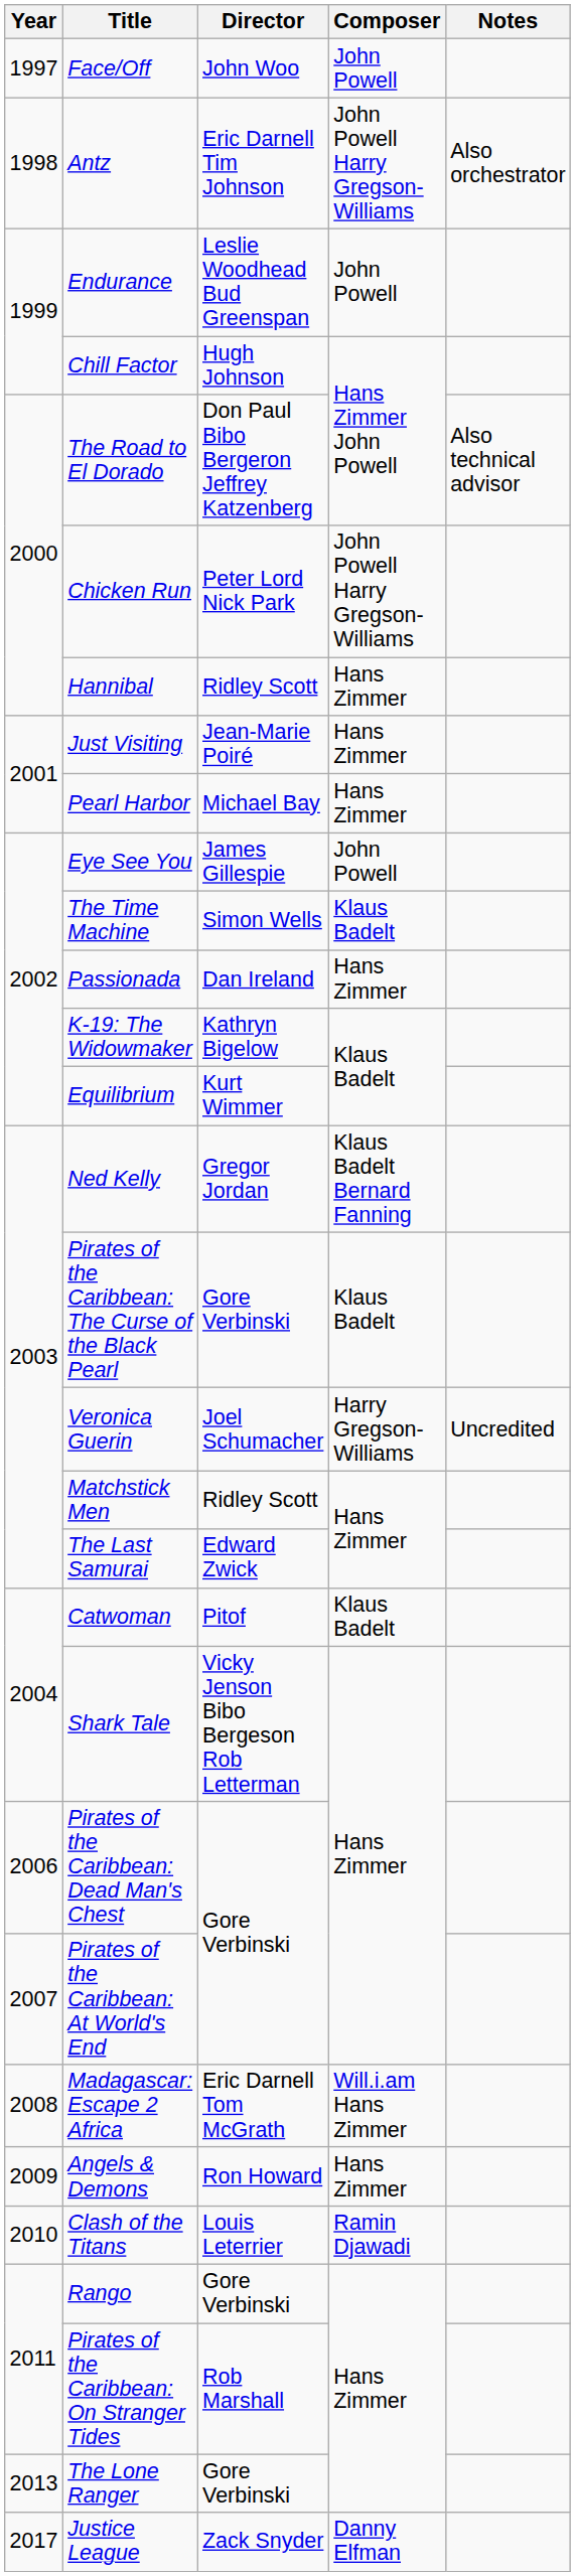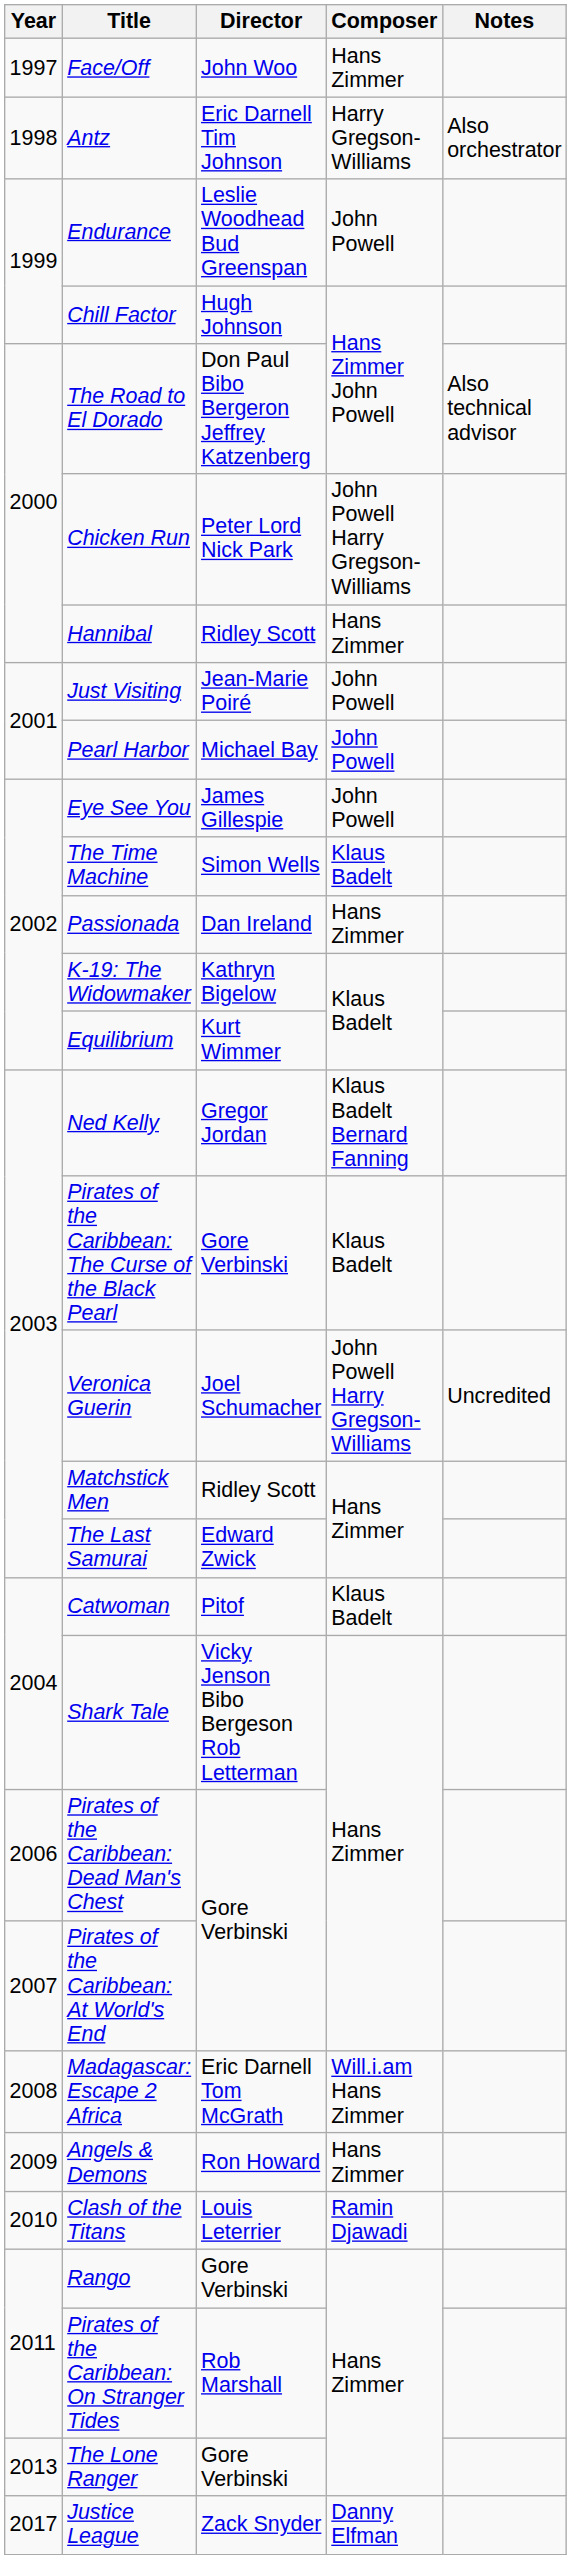Face/Off | Composer: John Powell -> Hans Zimmer
Antz | Composer: John Powell Harry Gregson-Williams -> Harry Gregson-Williams
Just Visiting | Composer: Hans Zimmer -> John Powell
Pearl Harbor | Composer: Hans Zimmer -> John Powell
Veronica Guerin | Composer: Harry Gregson-Williams -> John Powell Harry Gregson-Williams
